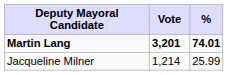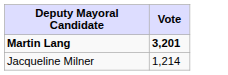- column: % | 74.01 | 25.99
